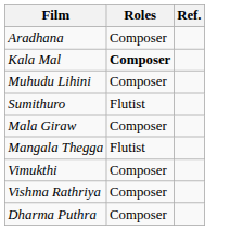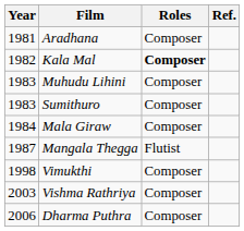+ column: Year | 1981 | 1982 | 1983 | 1983 | 1984 | 1987 | 1998 | 2003 | 2006
Sumithuro | Roles: Flutist -> Composer
